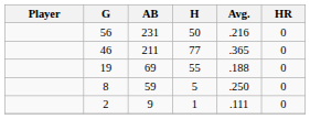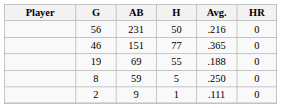46 | AB: 211 -> 151
